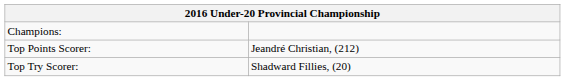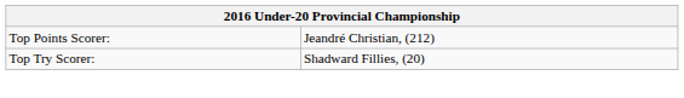- row: Champions:
